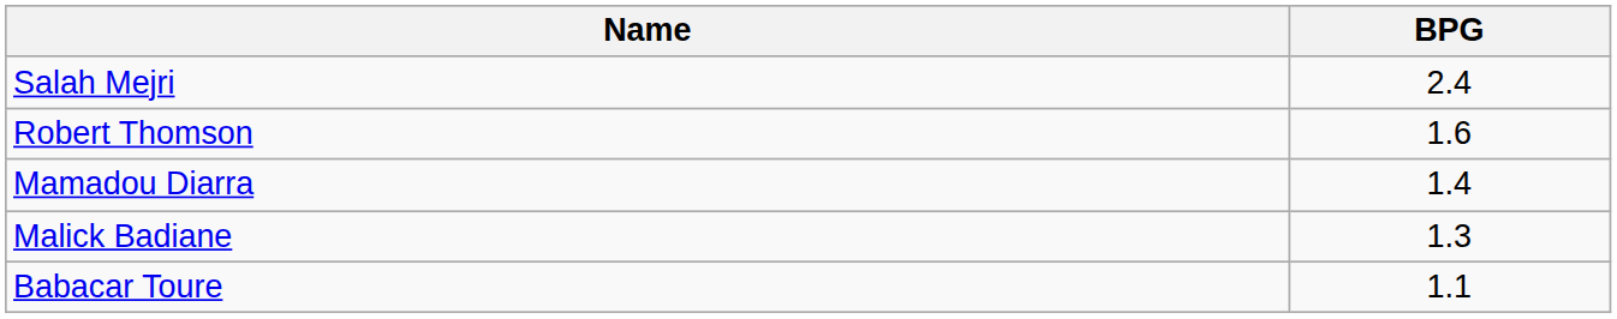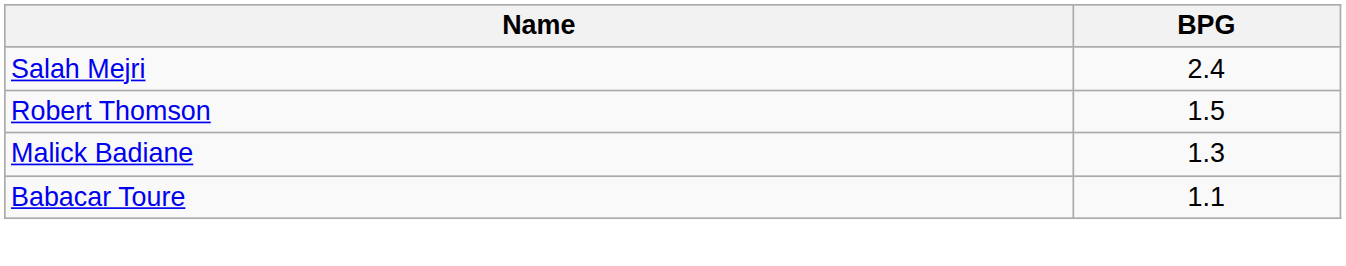Robert Thomson | BPG: 1.6 -> 1.5
- row: Mamadou Diarra | 1.4
